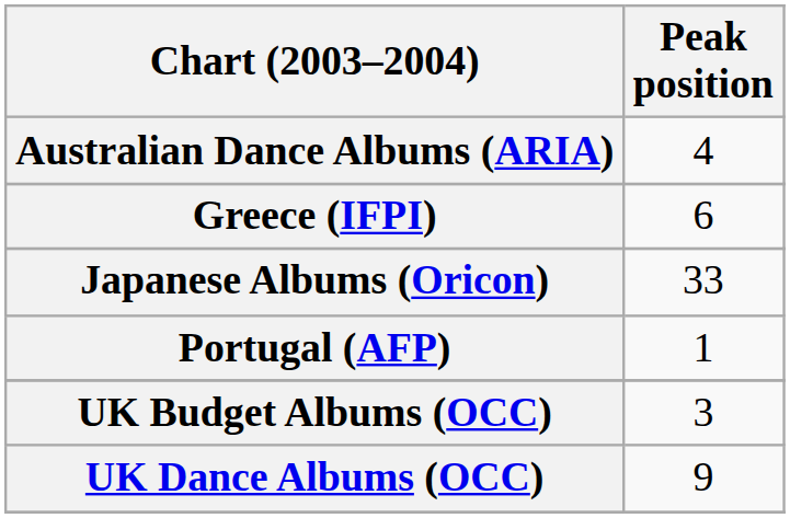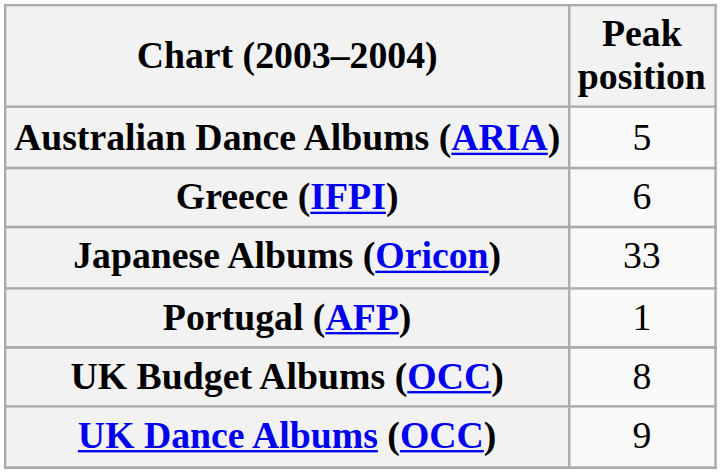Australian Dance Albums (ARIA) | Peak position: 4 -> 5
UK Budget Albums (OCC) | Peak position: 3 -> 8
